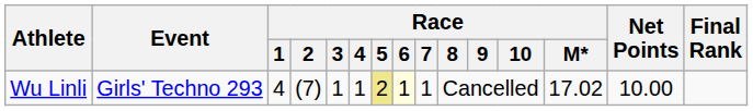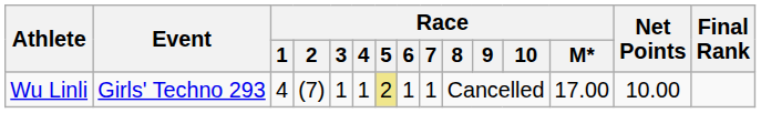Wu Linli | Race / 6: lightyellow background -> no background
Wu Linli | Race / M*: 17.02 -> 17.00
